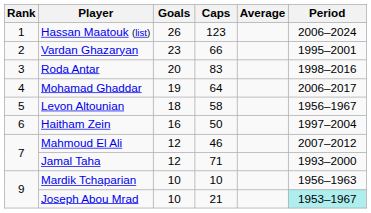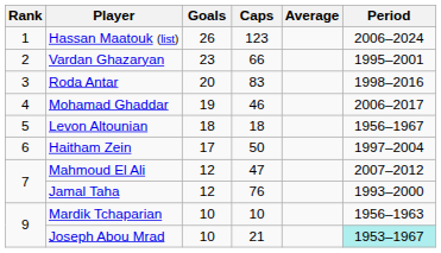Mohamad Ghaddar | Caps: 64 -> 46
Levon Altounian | Caps: 58 -> 18
Haitham Zein | Goals: 16 -> 17
Mahmoud El Ali | Caps: 46 -> 47
Jamal Taha | Caps: 71 -> 76
